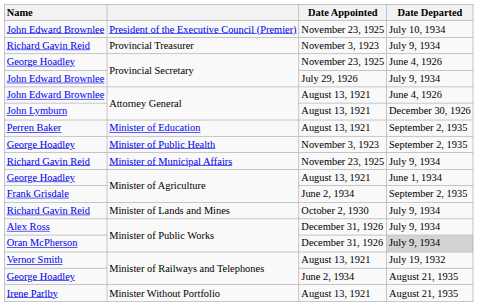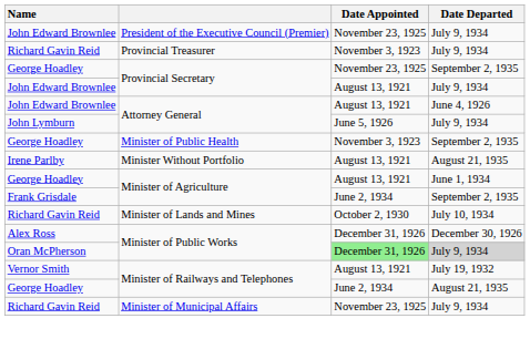President of the Executive Council (Premier) | Date Departed: July 10, 1934 -> July 9, 1934
George Hoadley / Provincial Secretary | Date Departed: June 4, 1926 -> September 2, 1935
John Edward Brownlee / Provincial Secretary | Date Appointed: July 29, 1926 -> August 13, 1921
John Lymburn / Attorney General | Date Appointed: August 13, 1921 -> June 5, 1926
John Lymburn / Attorney General | Date Departed: December 30, 1926 -> July 9, 1934
- row: Perren Baker | Minister of Education | August 13, 1921 | September 2, 1935
rows swapped: Minister of Municipal Affairs <-> Minister Without Portfolio
Minister of Lands and Mines | Date Departed: July 9, 1934 -> July 10, 1934
Alex Ross / Minister of Public Works | Date Departed: July 9, 1934 -> December 30, 1926
Oran McPherson / Minister of Public Works | Date Appointed: no background -> lightgreen background
